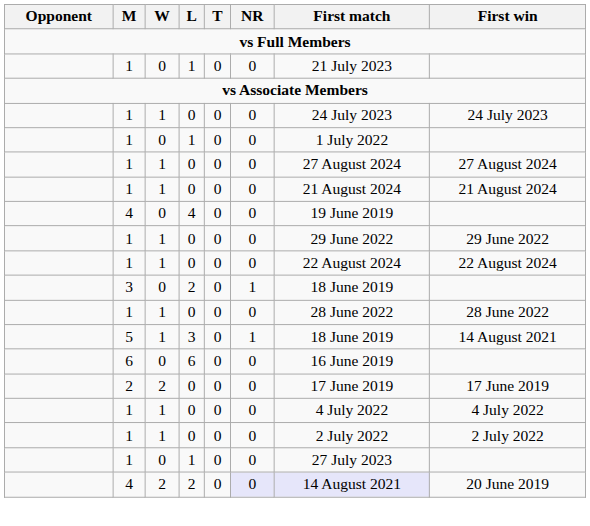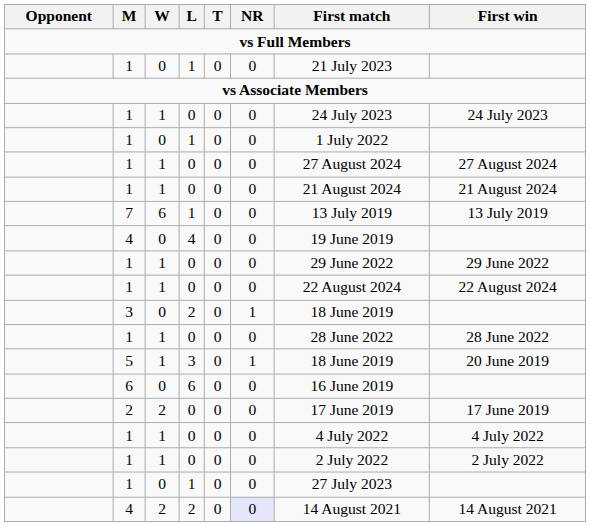+ row: 7 | 6 | 1 | 0 | 0 | 13 July 2019 | 13 July 2019
5 | First win: 14 August 2021 -> 20 June 2019
4 / 2 | First match: lavender background -> no background
4 / 2 | First win: 20 June 2019 -> 14 August 2021
